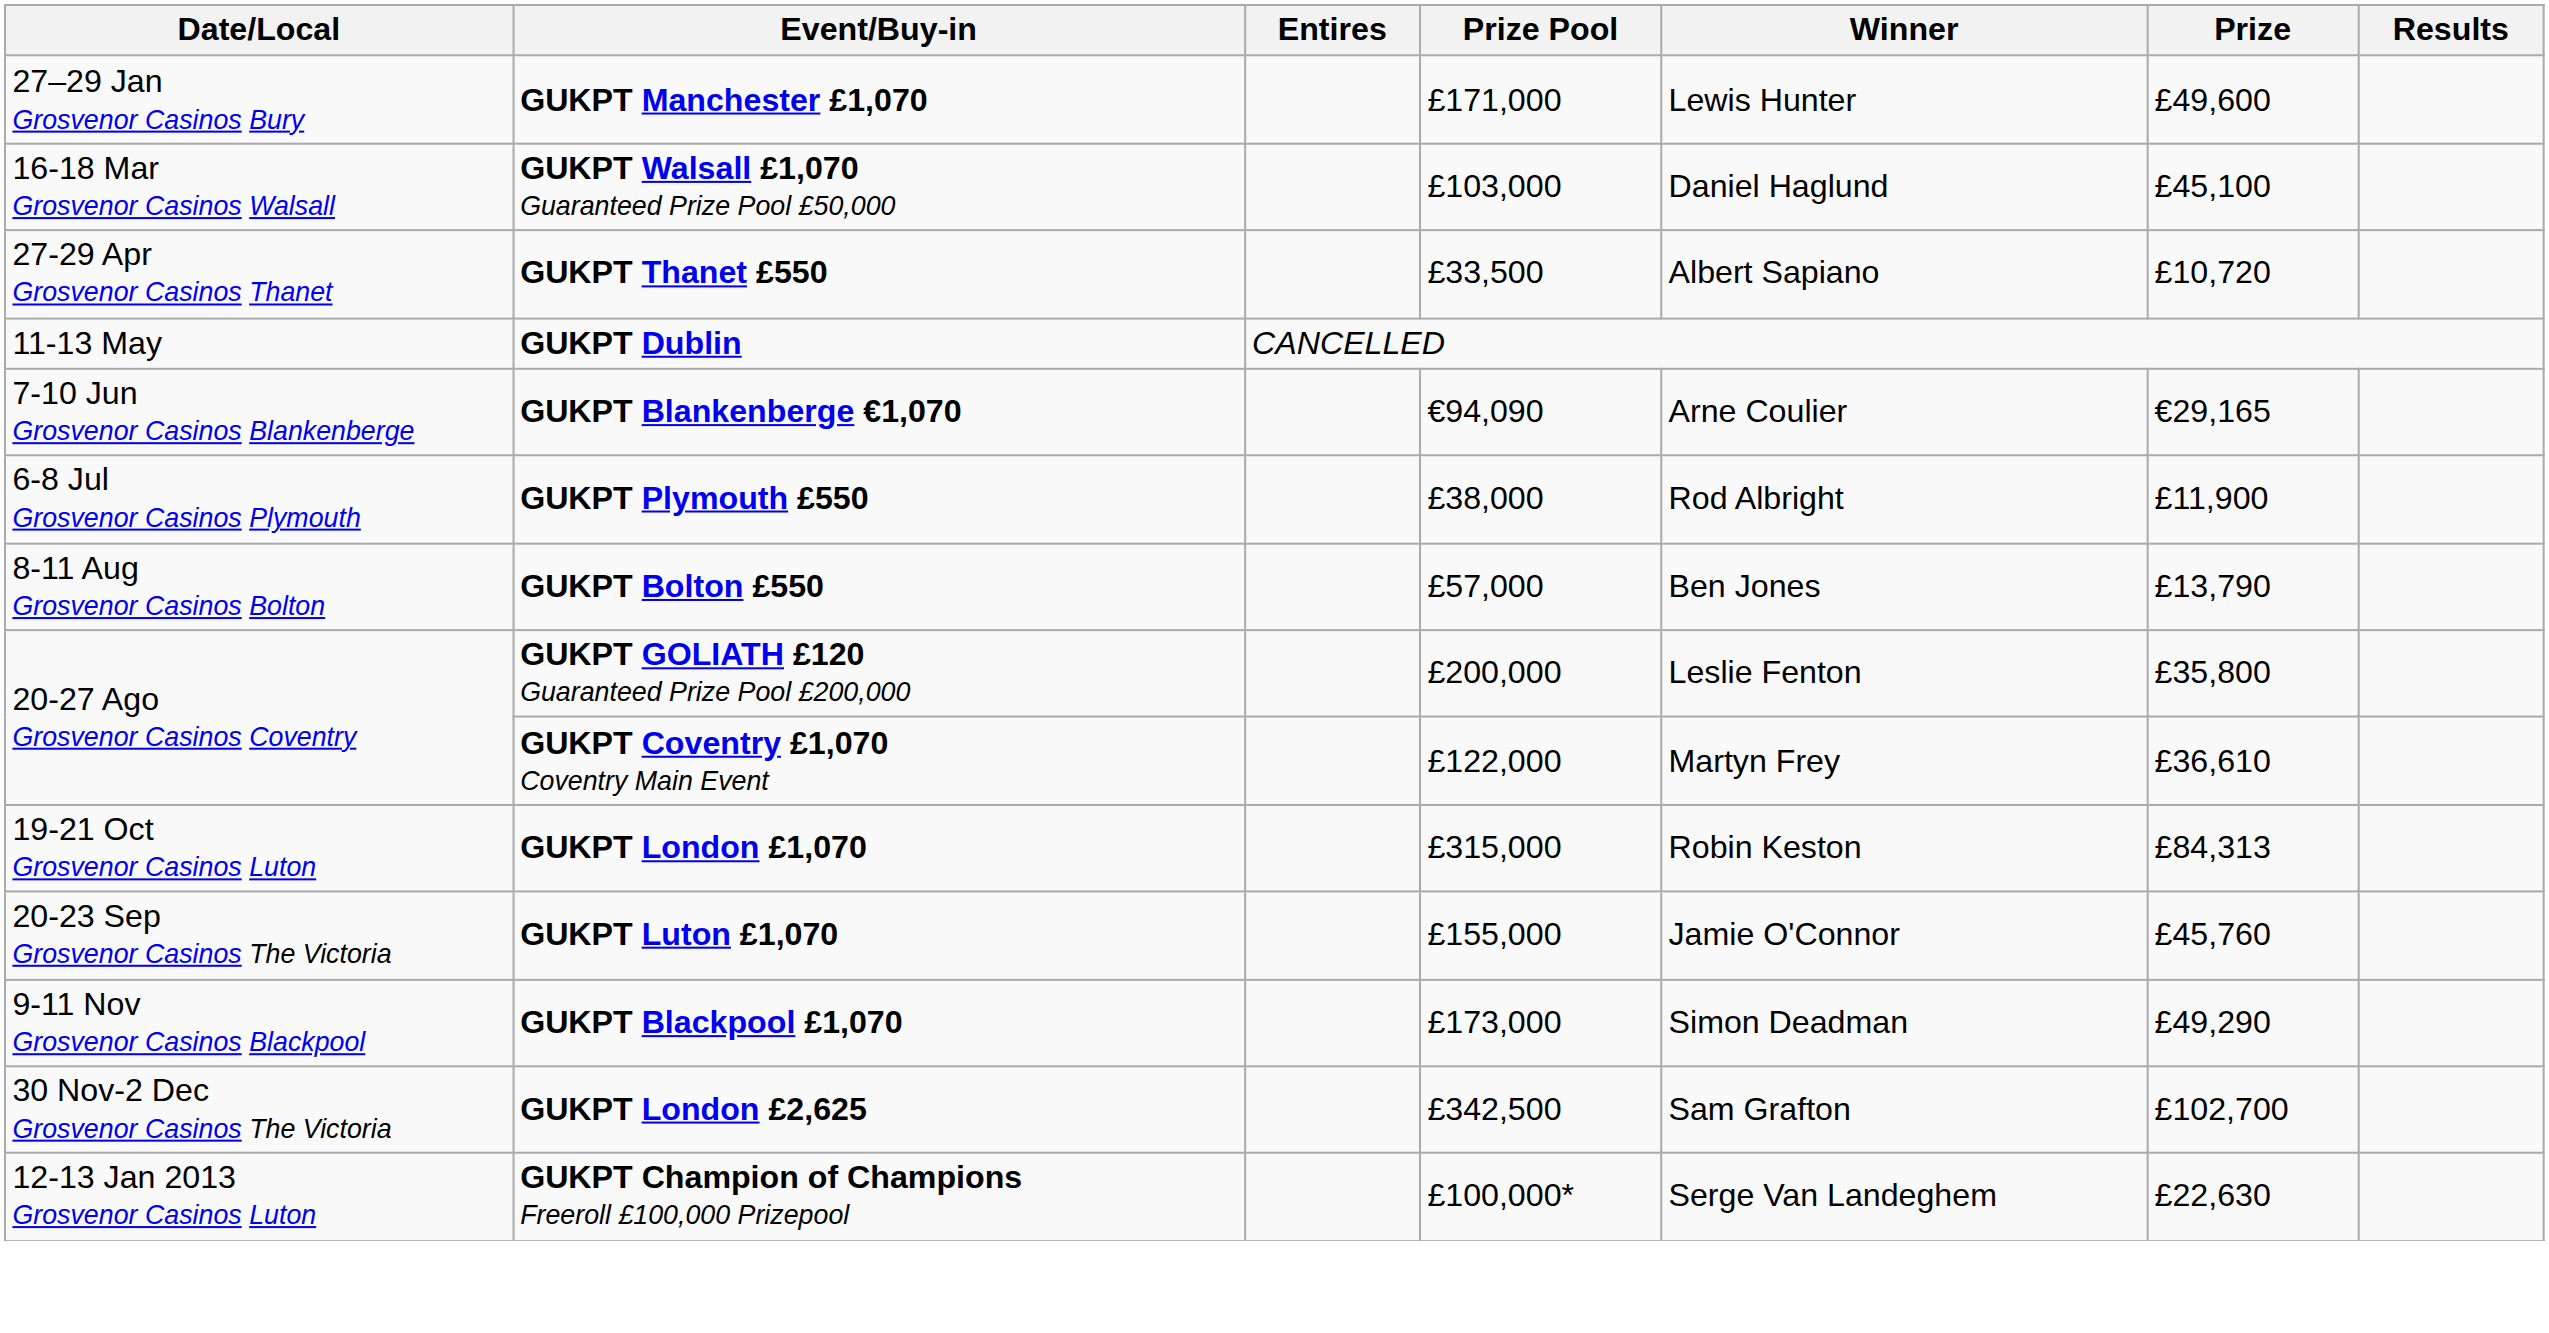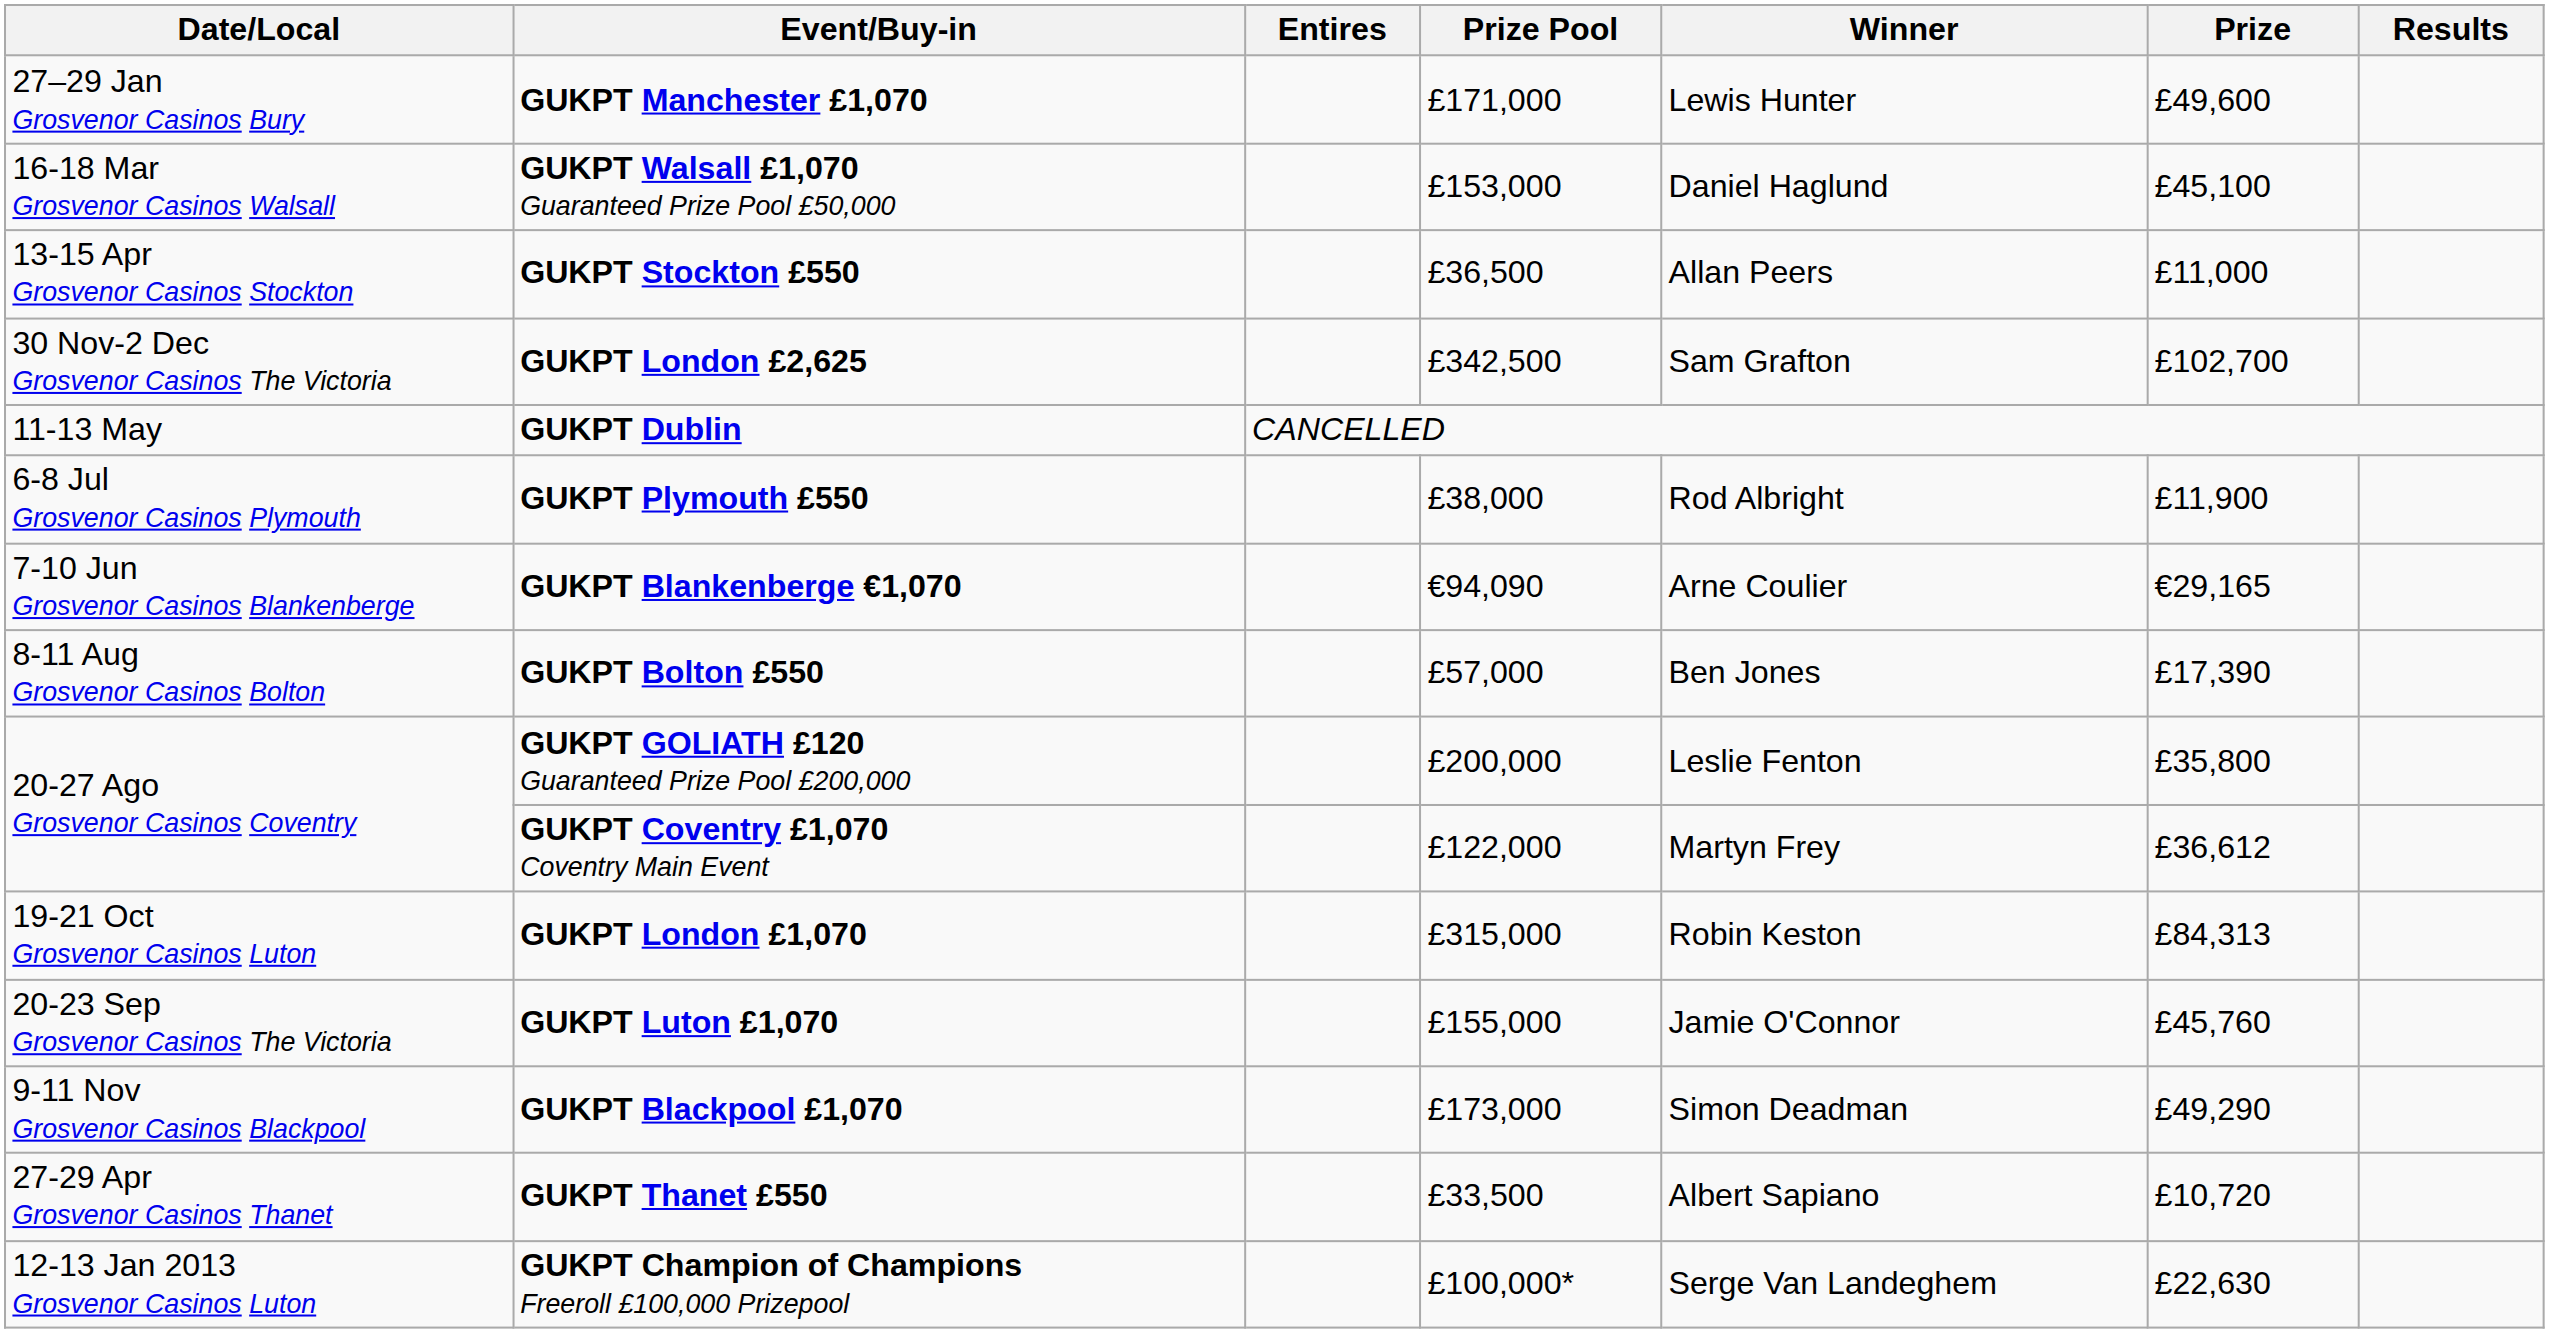GUKPT Walsall £1,070 Guaranteed Prize Pool £50,000 | Prize Pool: £103,000 -> £153,000
+ row: 13-15 Apr Grosvenor Casinos Stockton | GUKPT Stockton £550 | £36,500 | Allan Peers | £11,000
rows swapped: GUKPT Thanet £550 <-> GUKPT London £2,625
rows swapped: GUKPT Blankenberge €1,070 <-> GUKPT Plymouth £550
GUKPT Bolton £550 | Prize: £13,790 -> £17,390
GUKPT Coventry £1,070 Coventry Main Event | Prize: £36,610 -> £36,612
